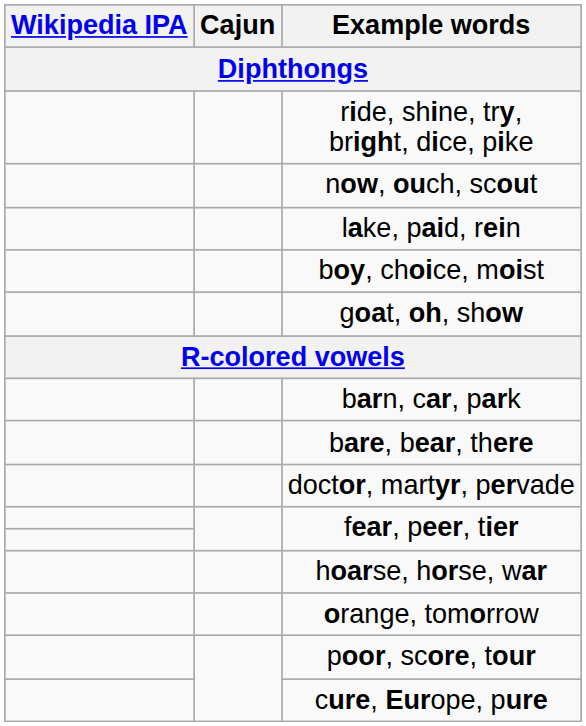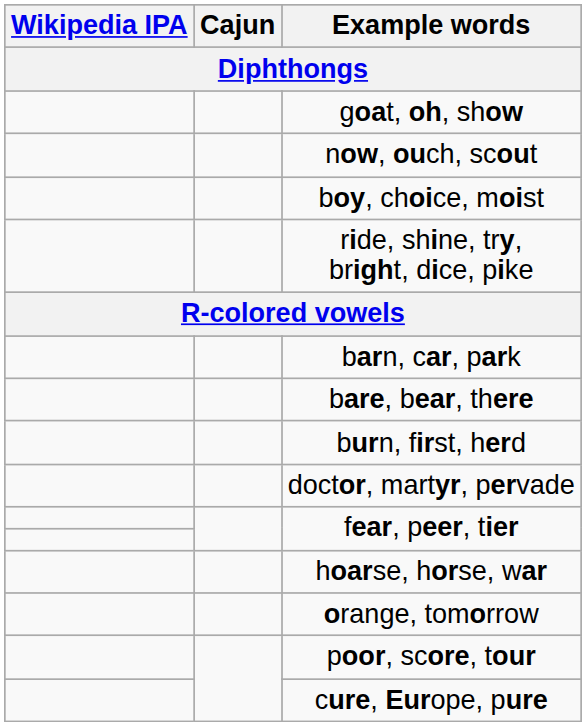rows swapped: ride, shine, try, bright, dice, pike <-> goat, oh, show
- row: lake, paid, rein
+ row: burn, first, herd
